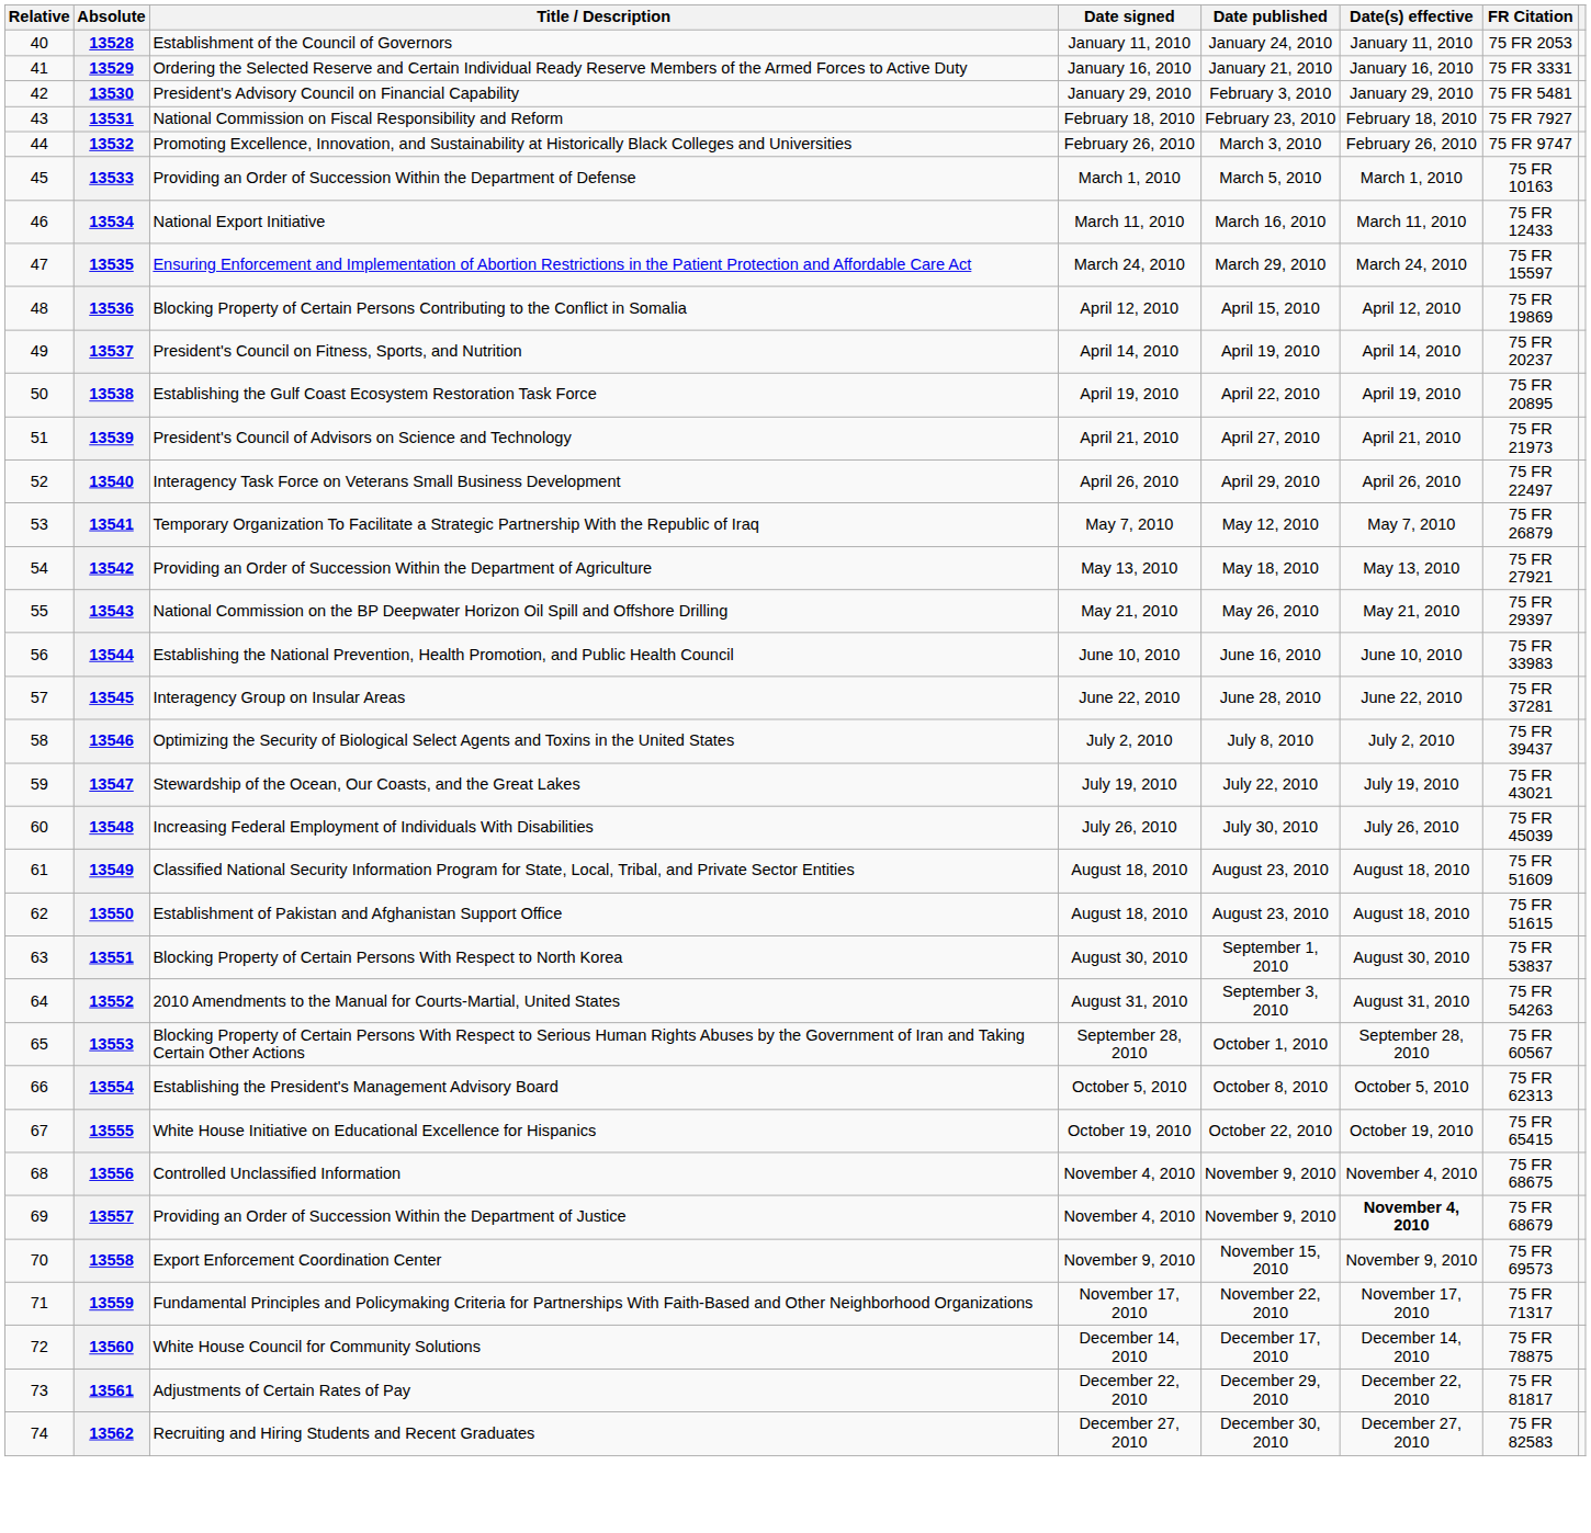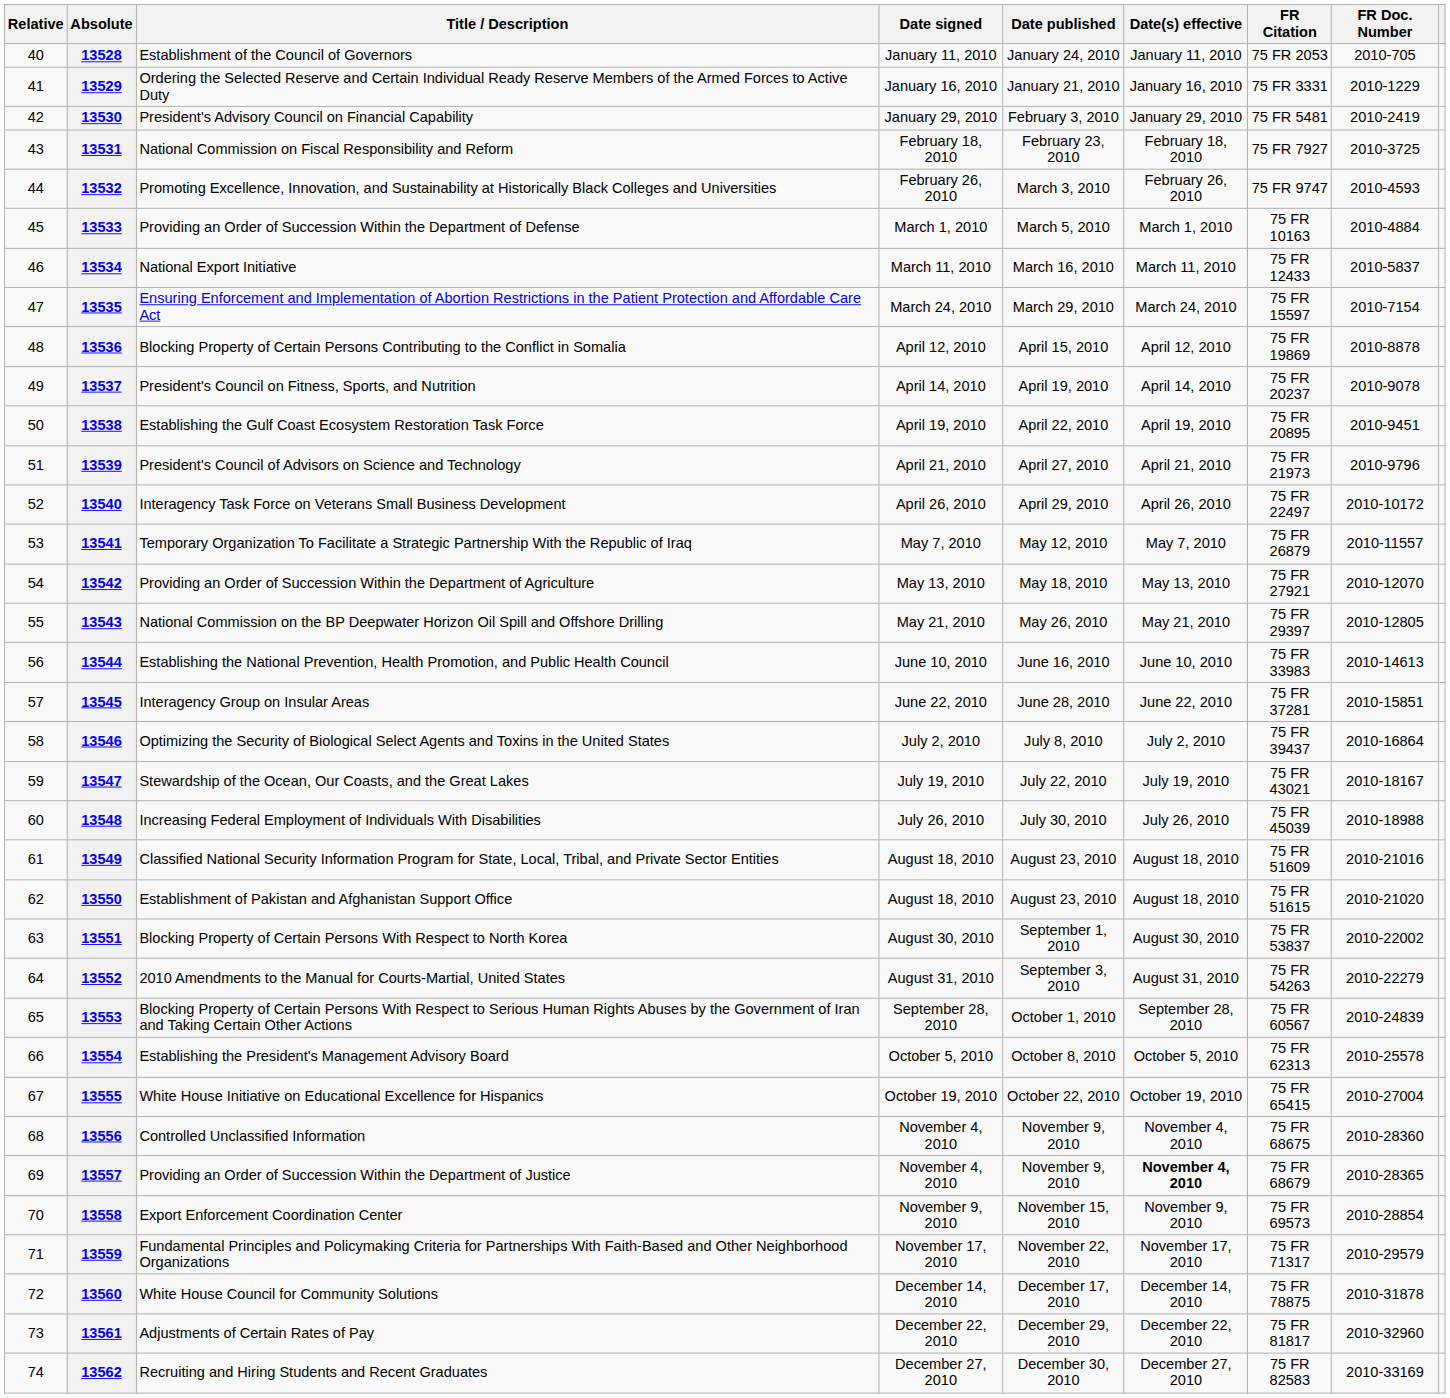+ column: FR Doc. Number | 2010-705 | 2010-1229 | 2010-2419 | 2010-3725 | 2010-4593 | 2010-4884 | 2010-5837 | 2010-7154 | 2010-8878 | 2010-9078 | 2010-9451 | 2010-9796 | 2010-10172 | 2010-11557 | 2010-12070 | 2010-12805 | 2010-14613 | 2010-15851 | 2010-16864 | 2010-18167 | 2010-18988 | 2010-21016 | 2010-21020 | 2010-22002 | 2010-22279 | 2010-24839 | 2010-25578 | 2010-27004 | 2010-28360 | 2010-28365 | 2010-28854 | 2010-29579 | 2010-31878 | 2010-32960 | 2010-33169
